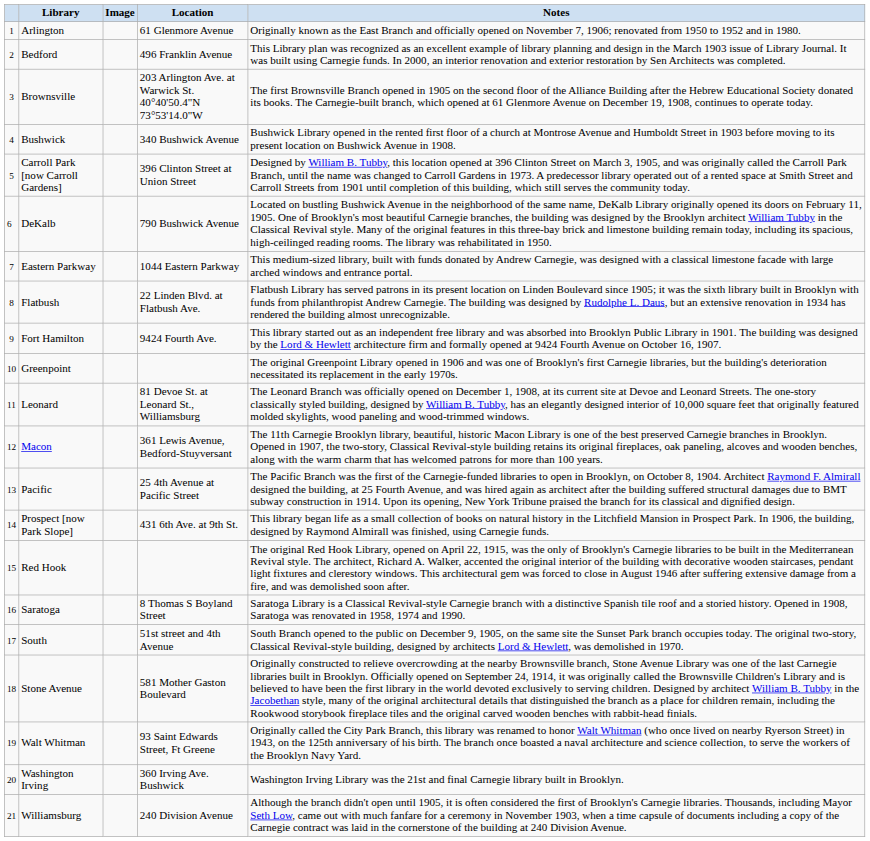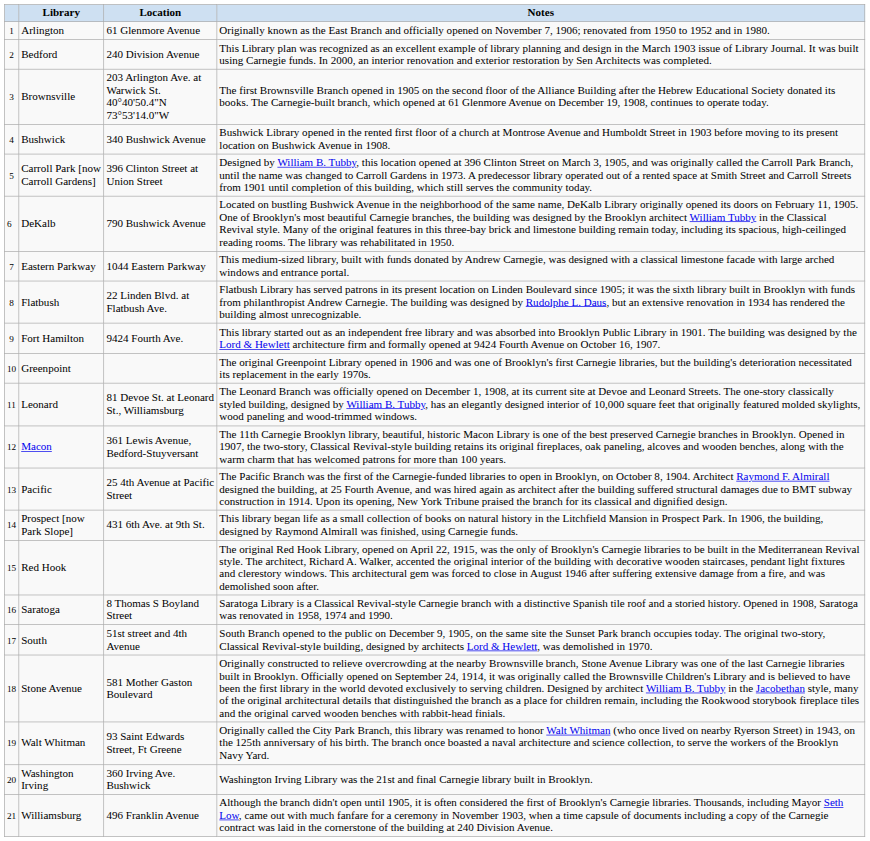- column: Image
Bedford | Location: 496 Franklin Avenue -> 240 Division Avenue
Williamsburg | Location: 240 Division Avenue -> 496 Franklin Avenue
